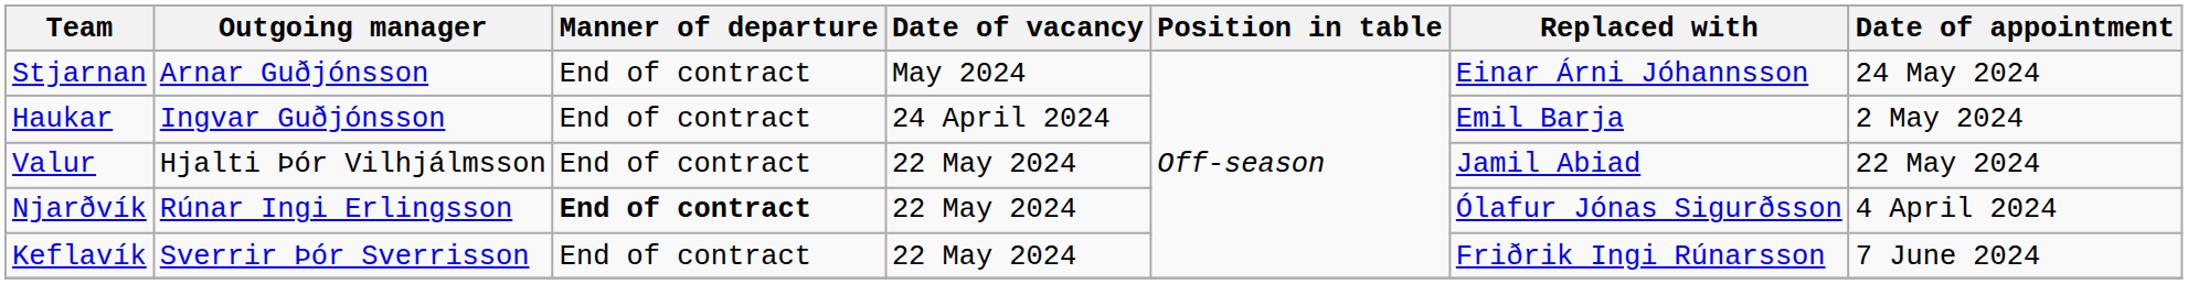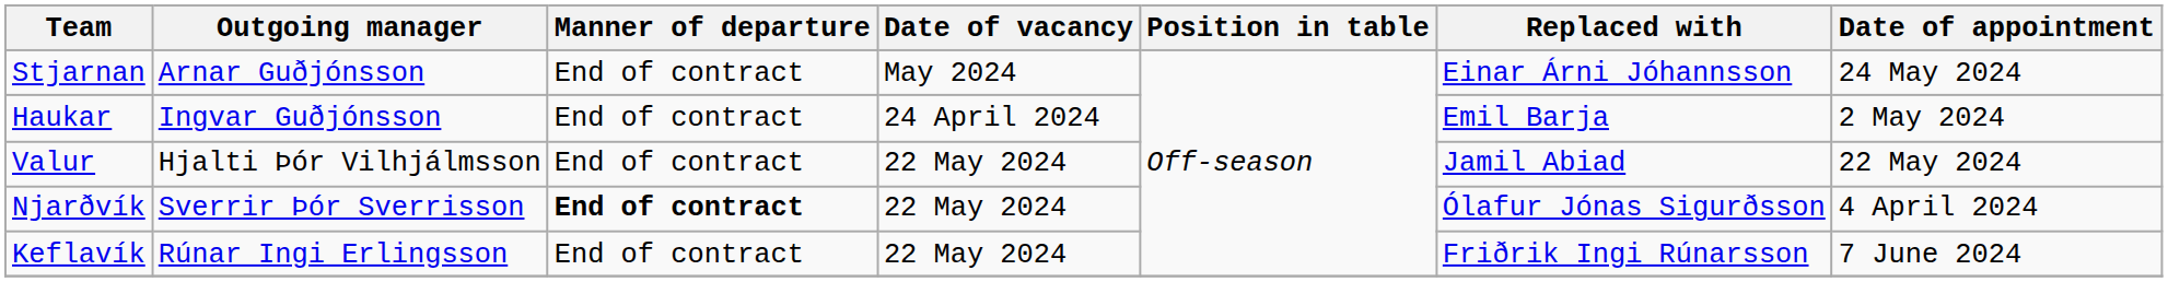Njarðvík | Outgoing manager: Rúnar Ingi Erlingsson -> Sverrir Þór Sverrisson
Keflavík | Outgoing manager: Sverrir Þór Sverrisson -> Rúnar Ingi Erlingsson
